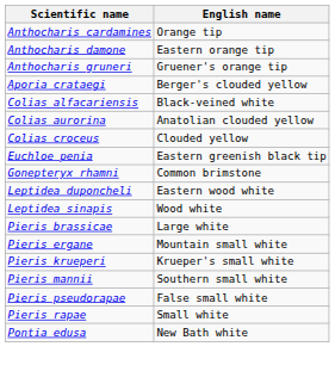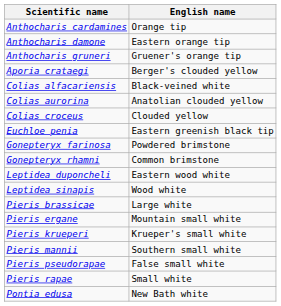+ row: Gonepteryx farinosa | Powdered brimstone
